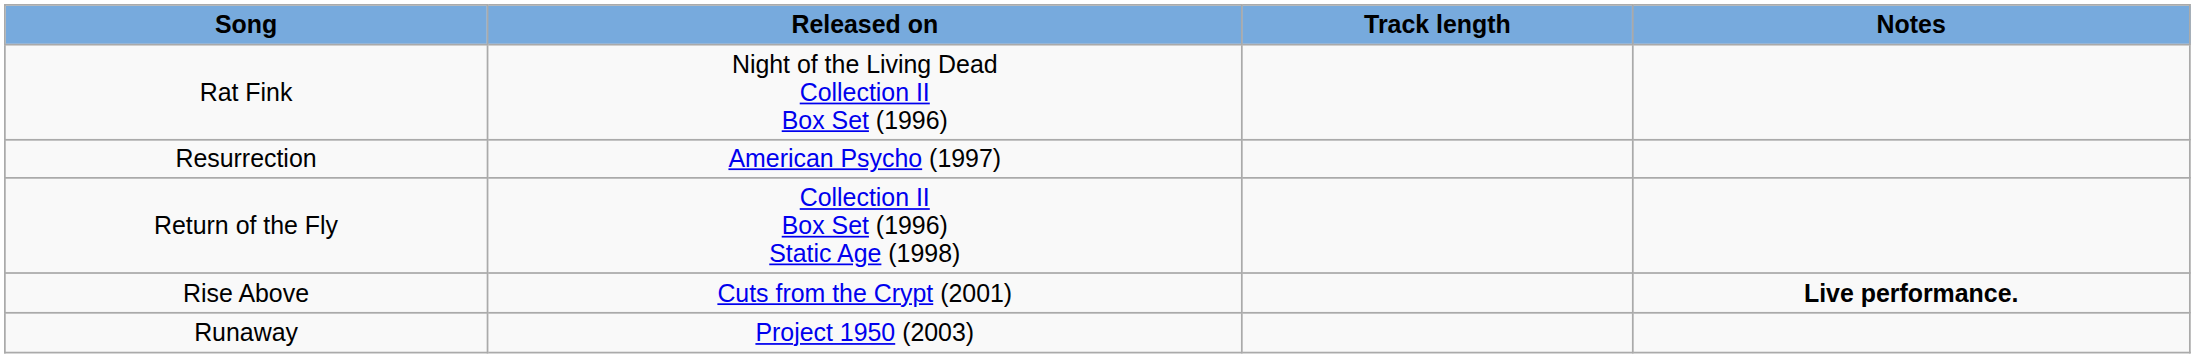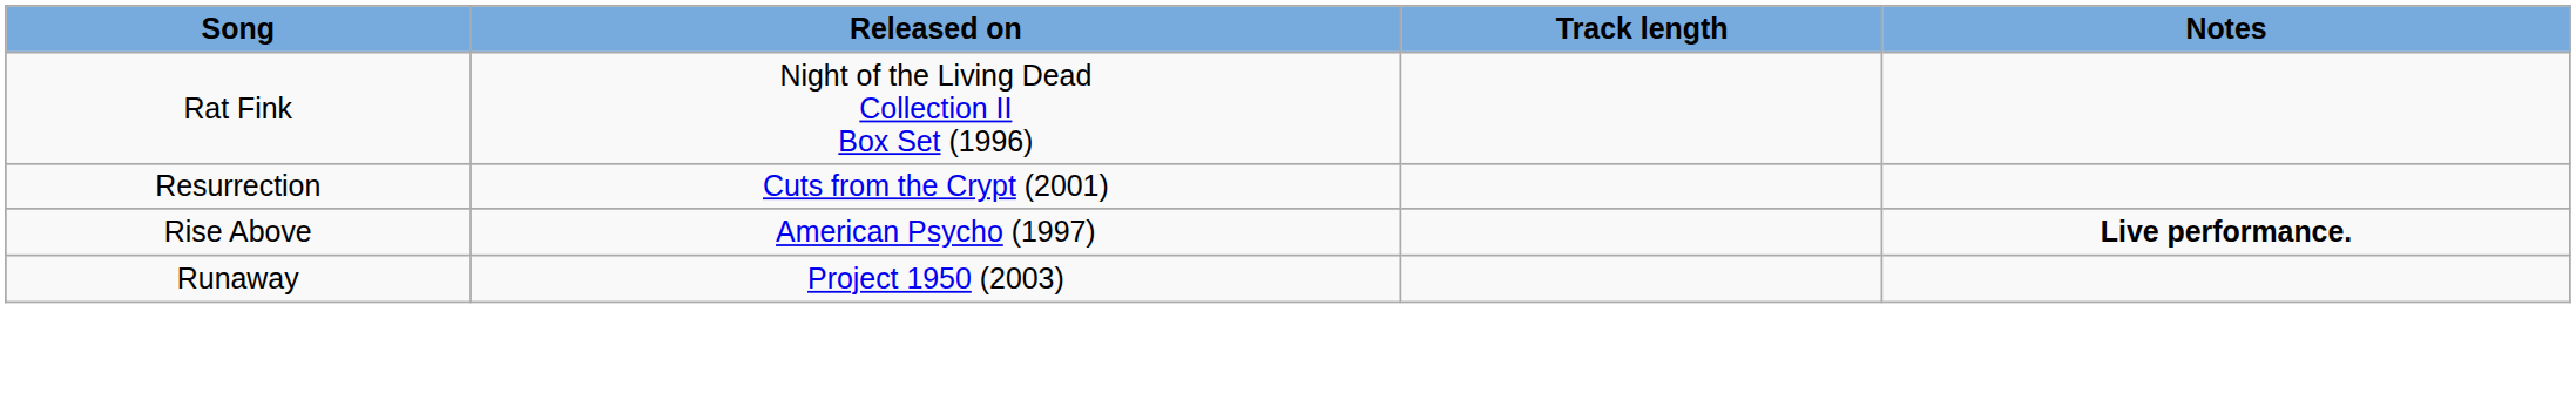Resurrection | Released on: American Psycho (1997) -> Cuts from the Crypt (2001)
- row: Return of the Fly | Collection II Box Set (1996) Static Age (1998)
Rise Above | Released on: Cuts from the Crypt (2001) -> American Psycho (1997)
